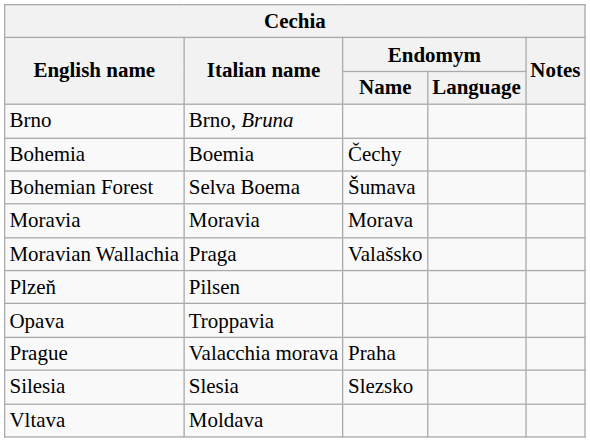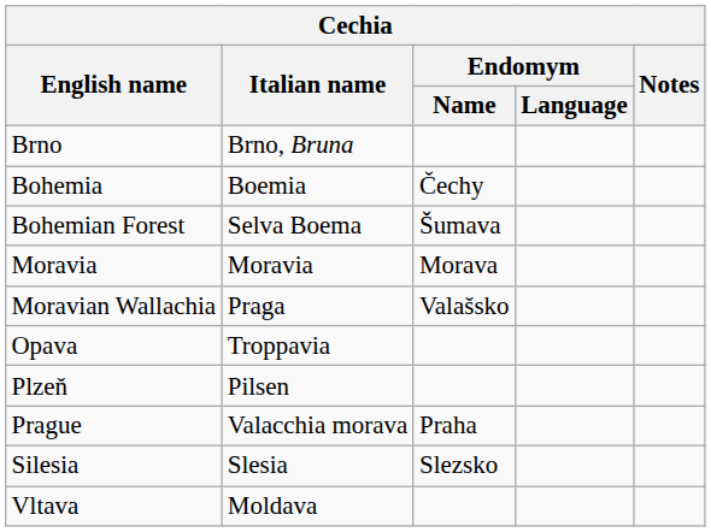rows swapped: Opava <-> Plzeň
